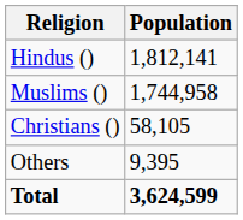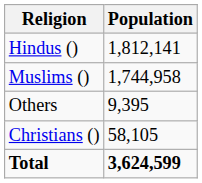rows swapped: Christians () <-> Others
